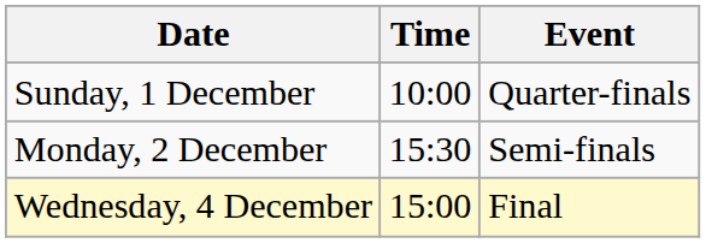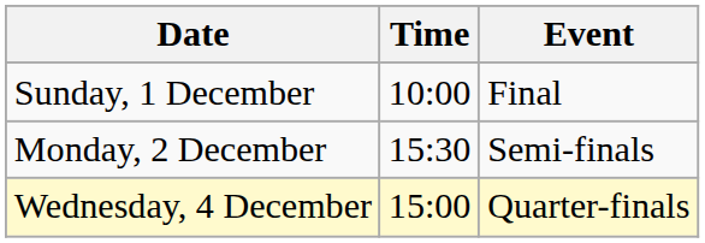Sunday, 1 December | Event: Quarter-finals -> Final
Wednesday, 4 December | Event: Final -> Quarter-finals
